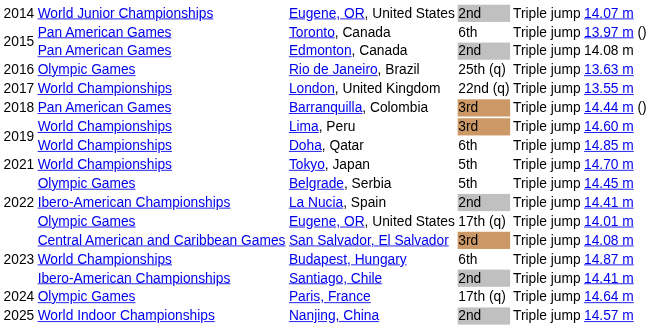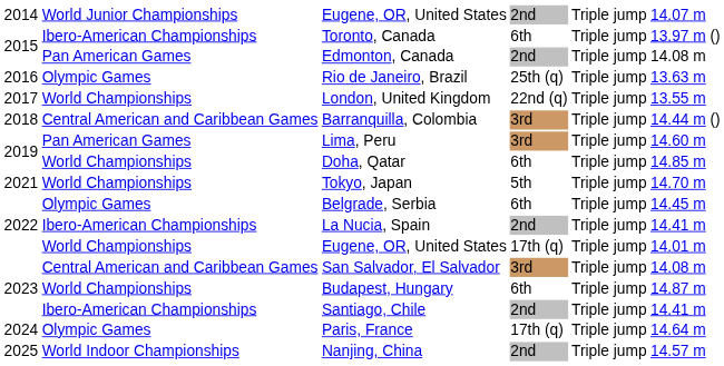Toronto, Canada | column 2: Pan American Games -> Ibero-American Championships
Barranquilla, Colombia | column 2: Pan American Games -> Central American and Caribbean Games
Lima, Peru | column 2: World Championships -> Pan American Games
Belgrade, Serbia | column 4: 5th -> 6th
2022 / Eugene, OR, United States | column 2: Olympic Games -> World Championships
